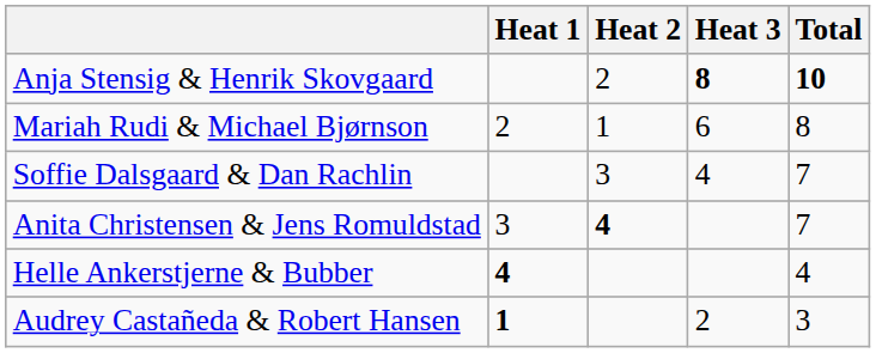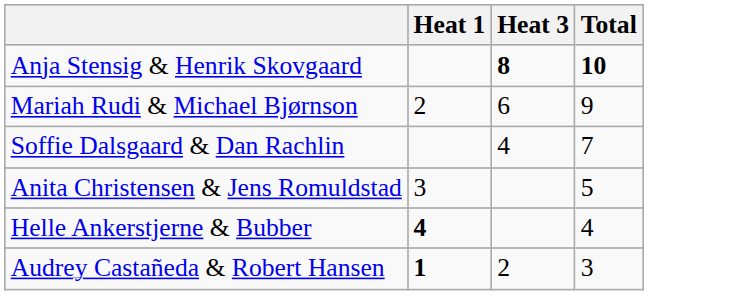- column: Heat 2 | 2 | 1 | 3 | 4
Mariah Rudi & Michael Bjørnson | Total: 8 -> 9
Anita Christensen & Jens Romuldstad | Total: 7 -> 5
